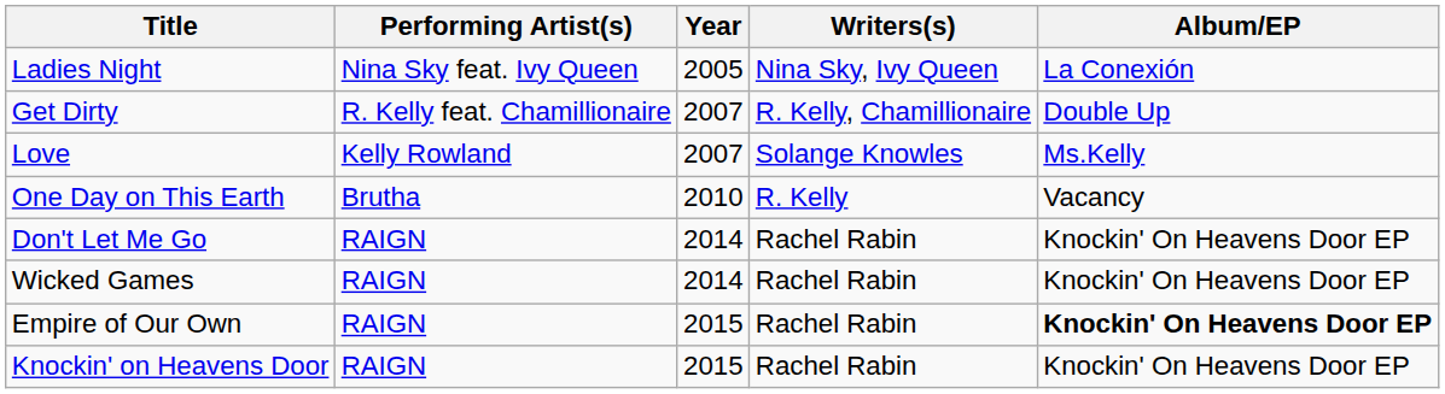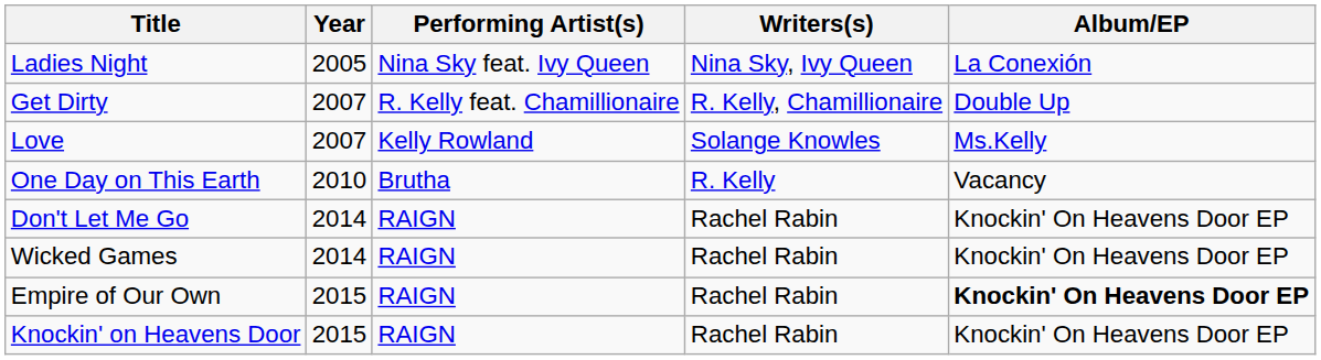columns swapped: Year <-> Performing Artist(s)
